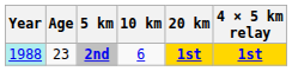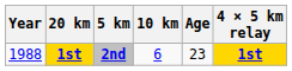columns swapped: Age <-> 20 km
2nd | Year: paleturquoise background -> no background
